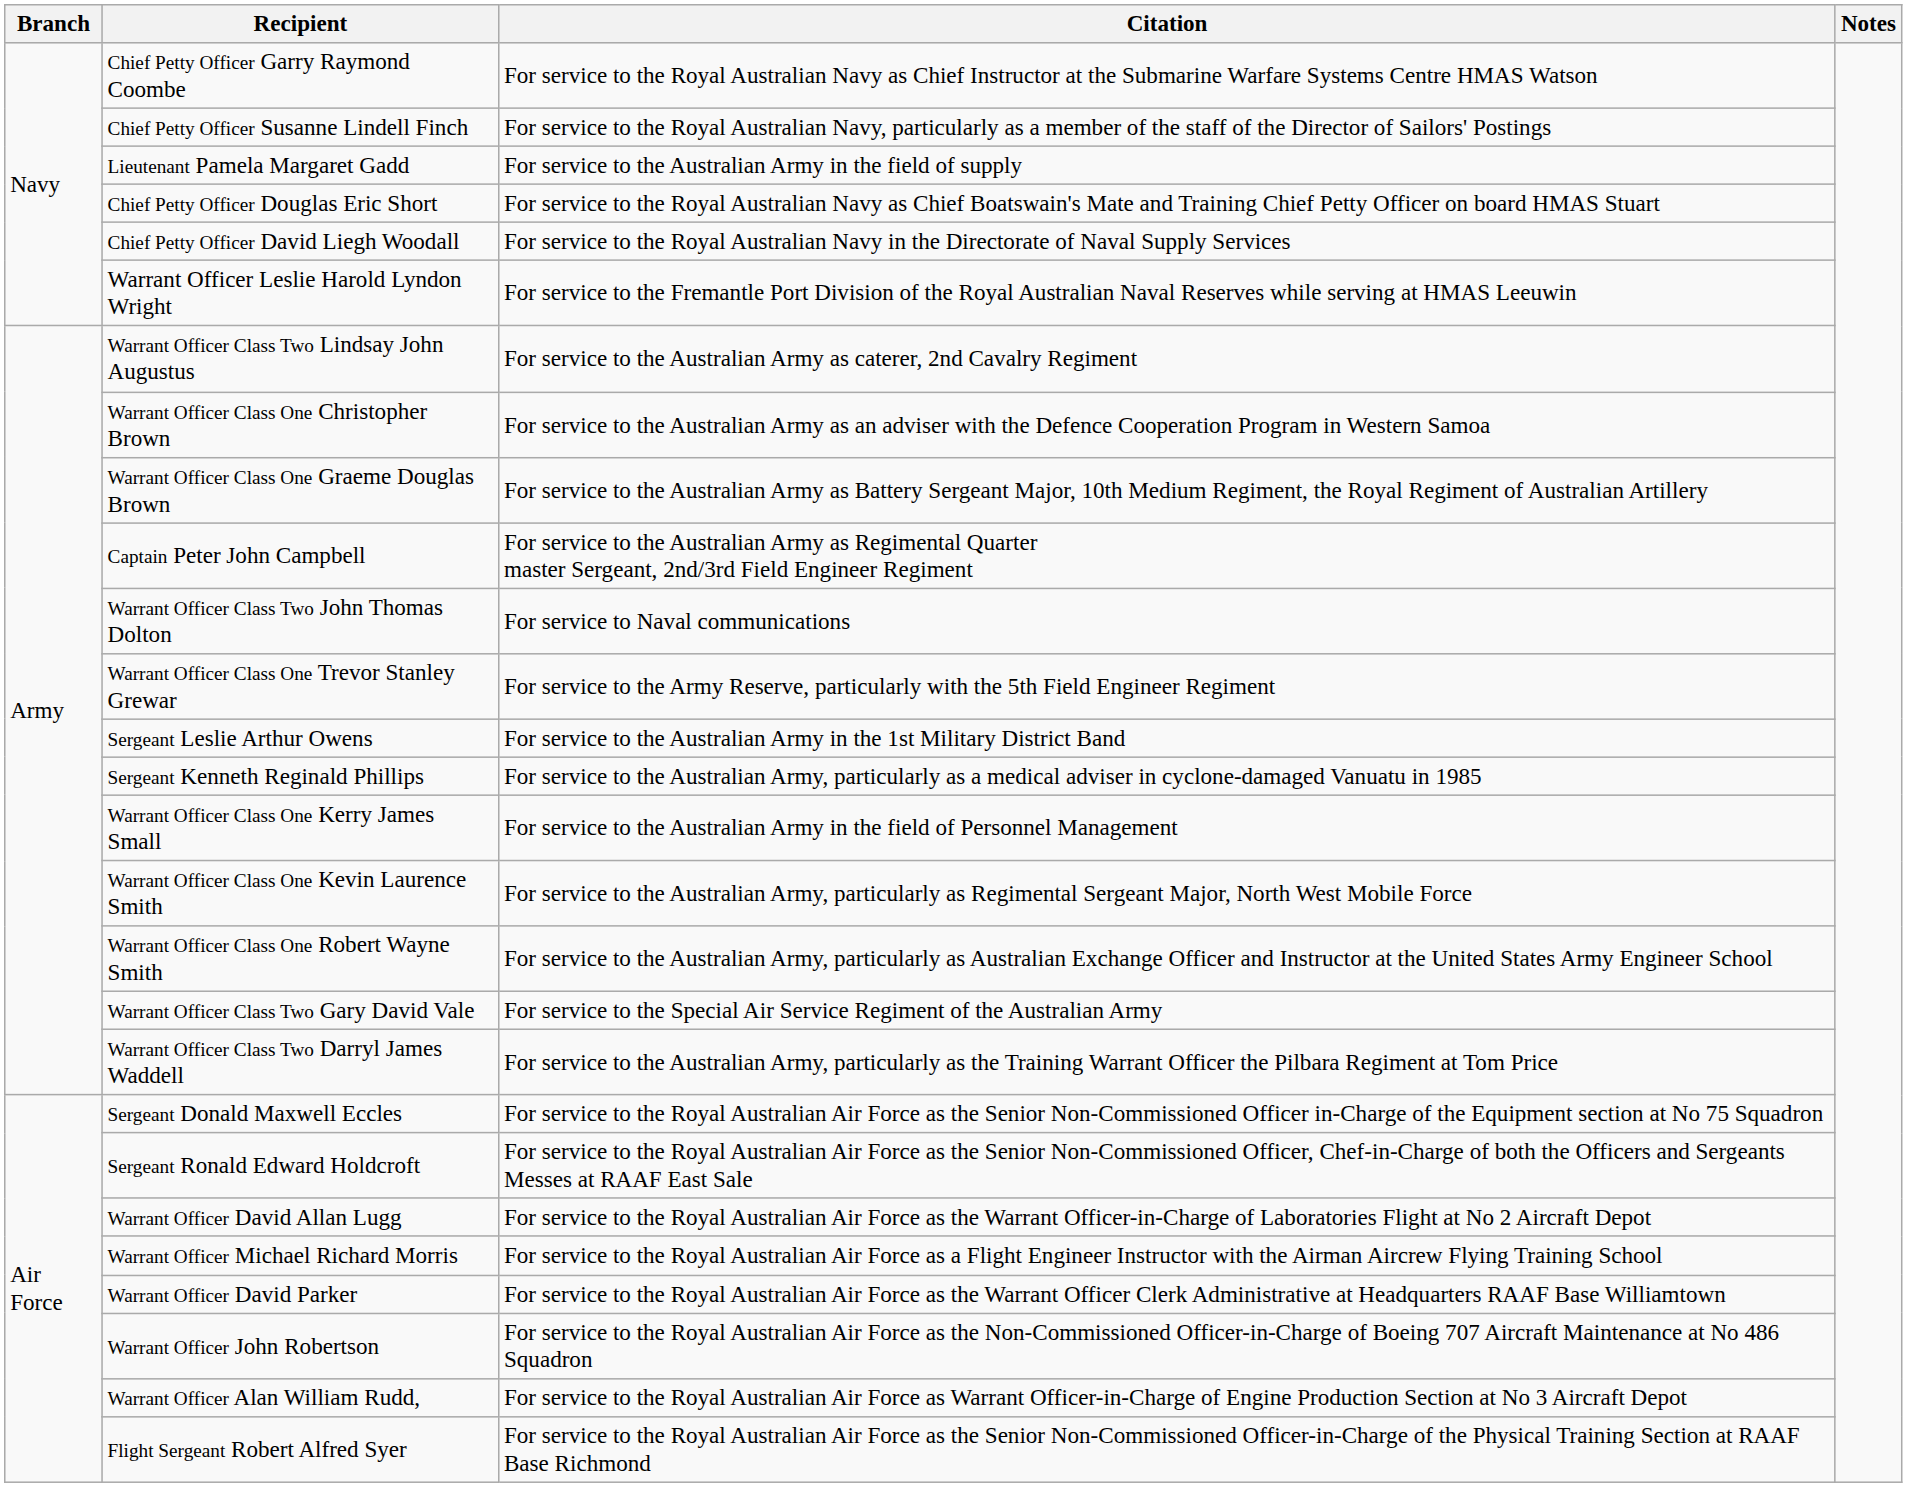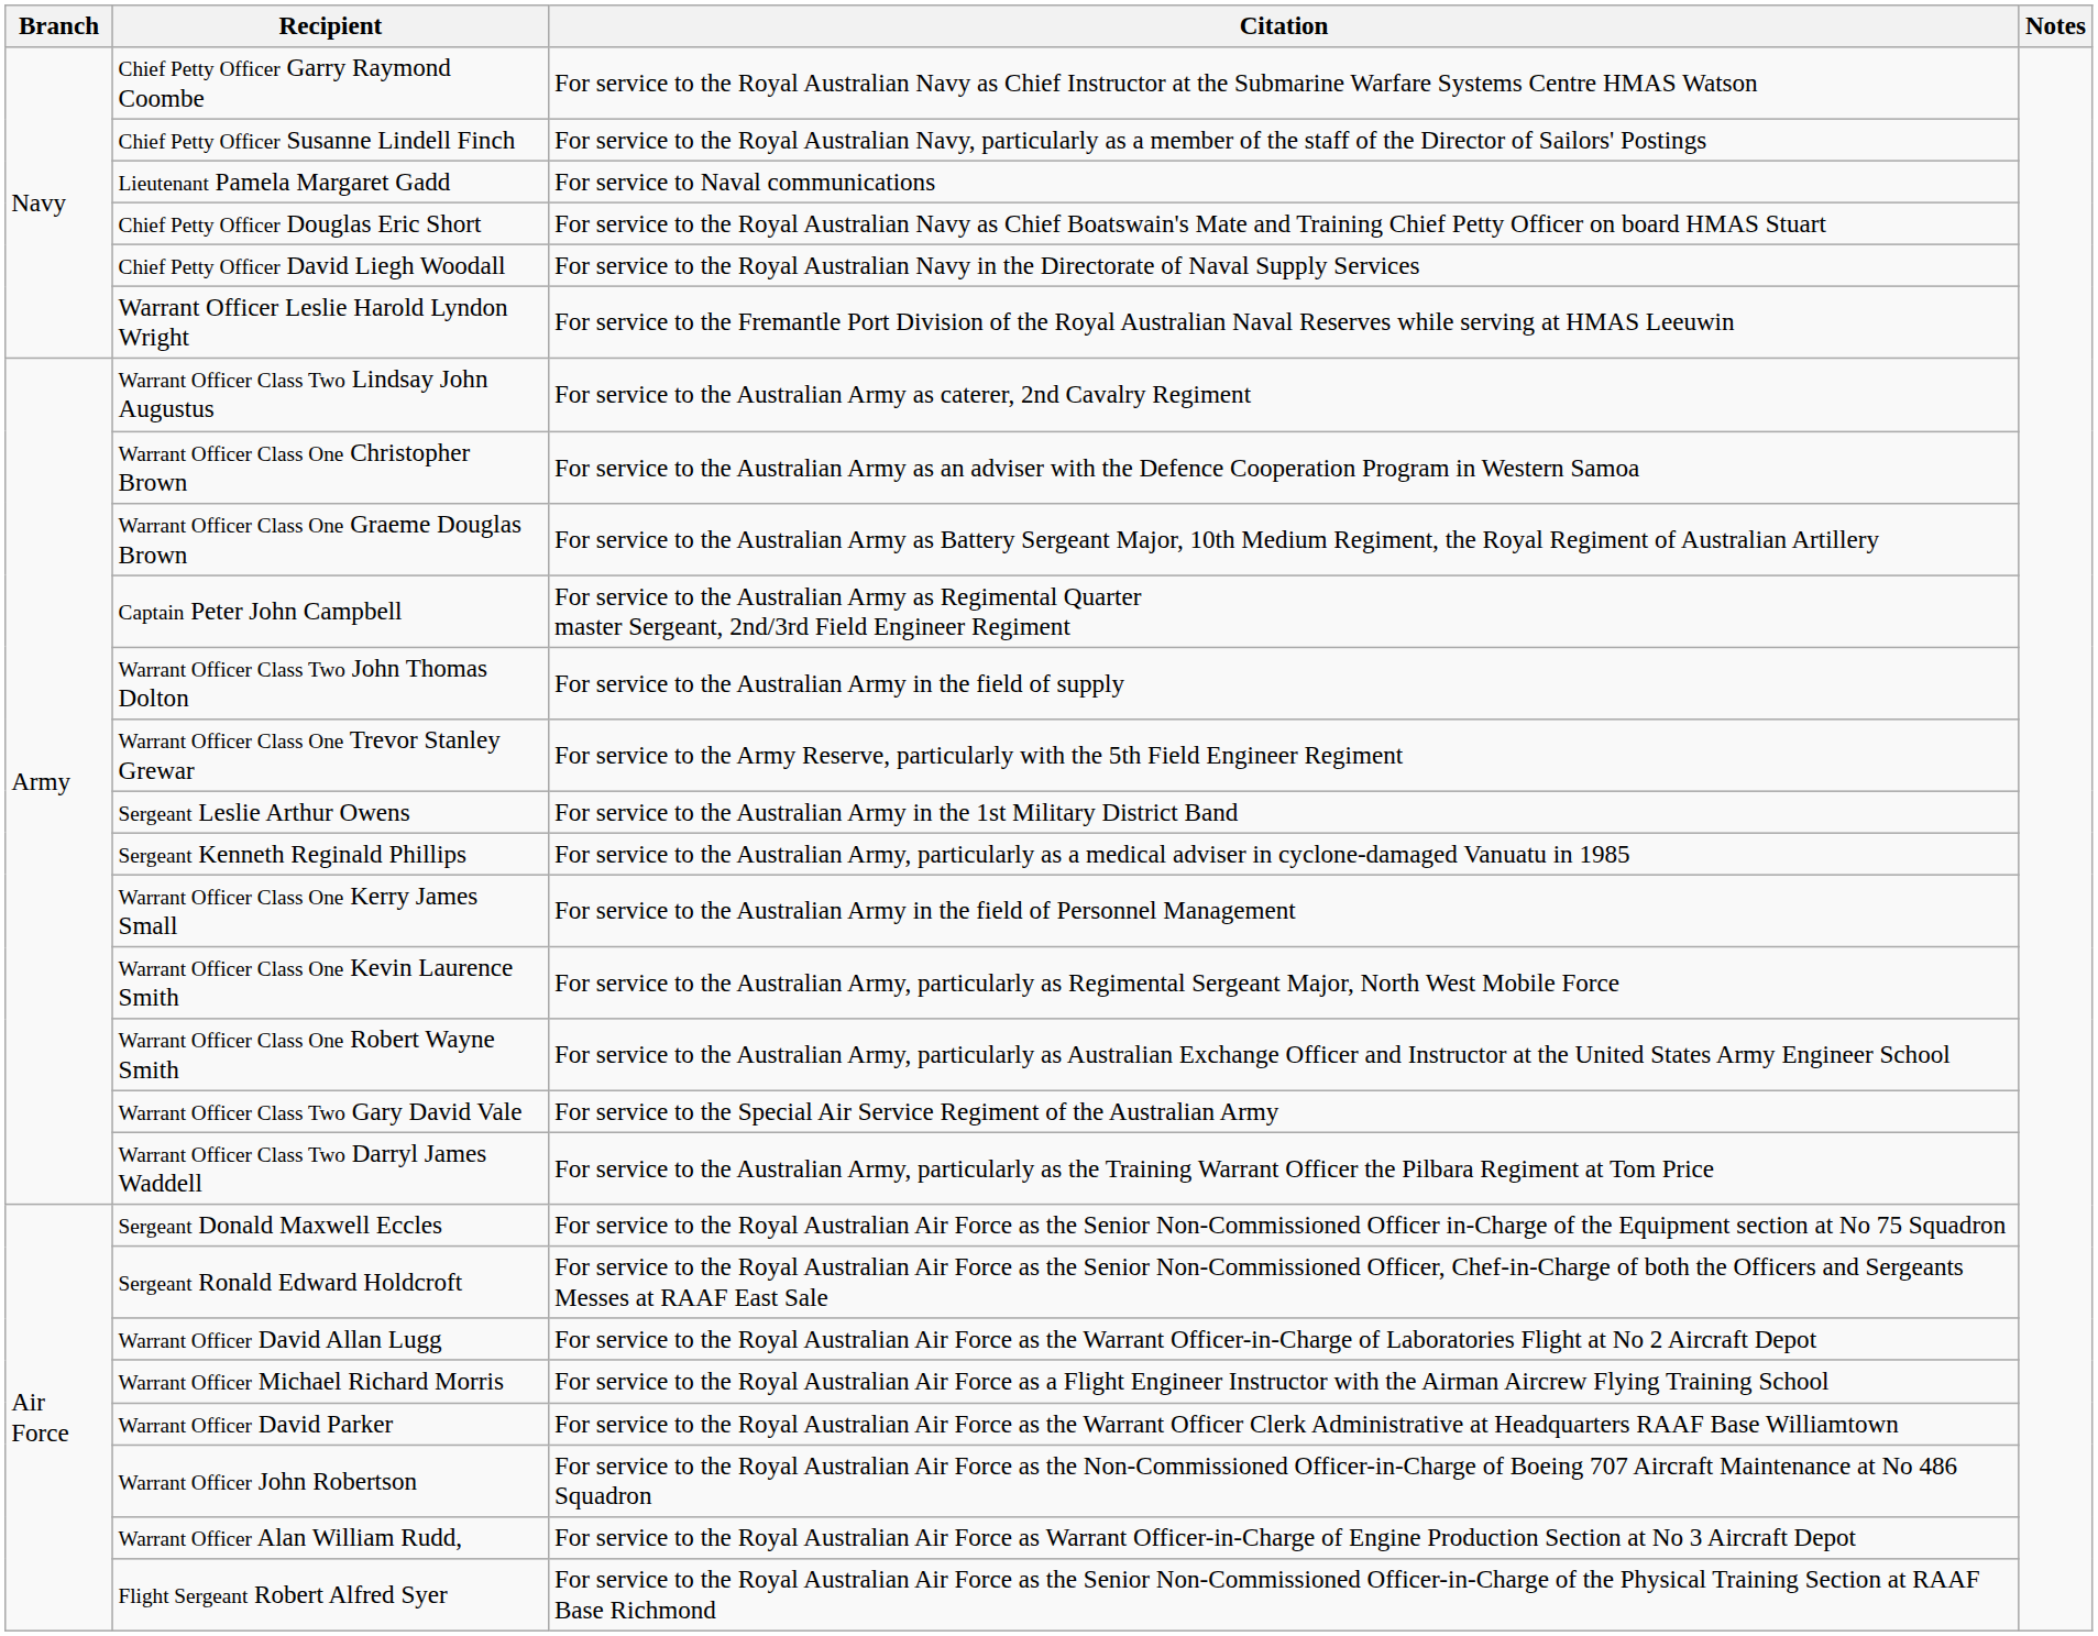Lieutenant Pamela Margaret Gadd | Citation: For service to the Australian Army in the field of supply -> For service to Naval communications
Warrant Officer Class Two John Thomas Dolton | Citation: For service to Naval communications -> For service to the Australian Army in the field of supply
